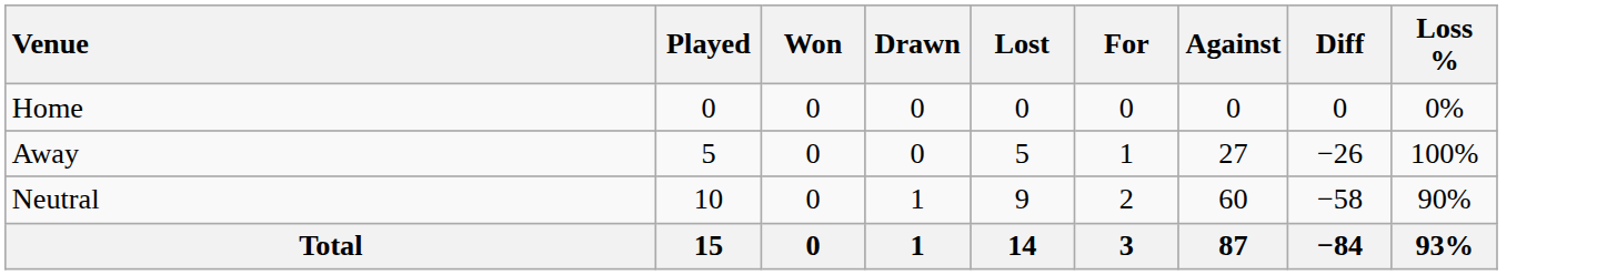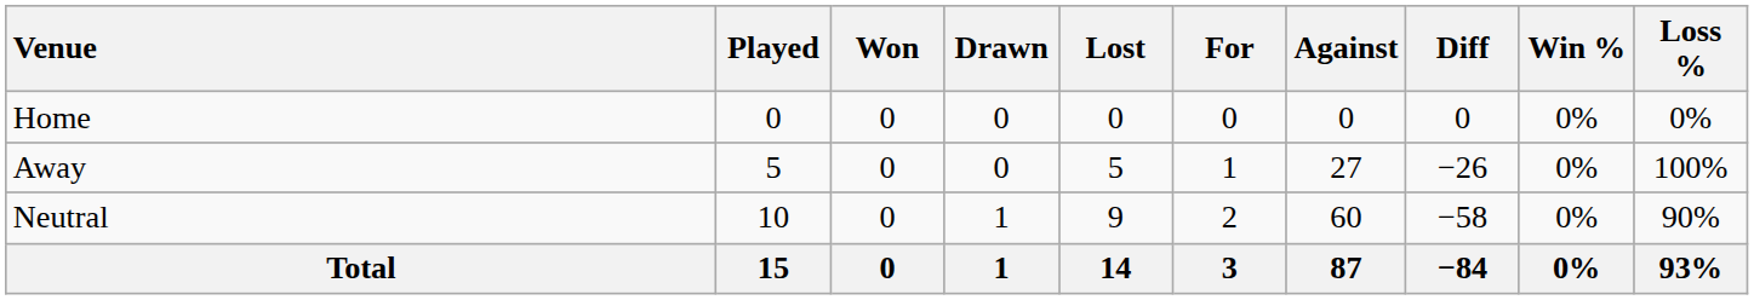+ column: Win % | 0% | 0% | 0% | 0%
